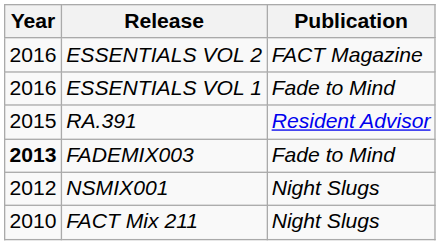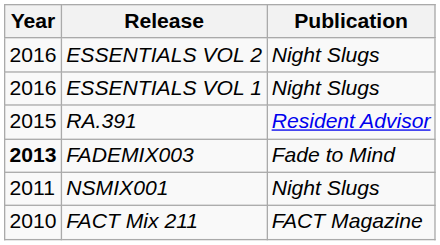ESSENTIALS VOL 2 | Publication: FACT Magazine -> Night Slugs
ESSENTIALS VOL 1 | Publication: Fade to Mind -> Night Slugs
NSMIX001 | Year: 2012 -> 2011
FACT Mix 211 | Publication: Night Slugs -> FACT Magazine
